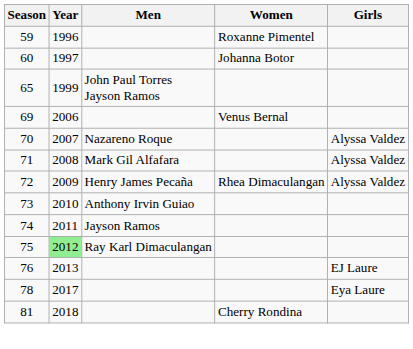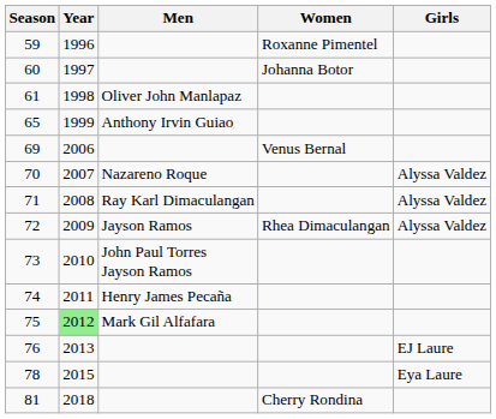+ row: 61 | 1998 | Oliver John Manlapaz
65 | Men: John Paul Torres Jayson Ramos -> Anthony Irvin Guiao
71 | Men: Mark Gil Alfafara -> Ray Karl Dimaculangan
72 | Men: Henry James Pecaña -> Jayson Ramos
73 | Men: Anthony Irvin Guiao -> John Paul Torres Jayson Ramos
74 | Men: Jayson Ramos -> Henry James Pecaña
75 | Men: Ray Karl Dimaculangan -> Mark Gil Alfafara
78 | Year: 2017 -> 2015
